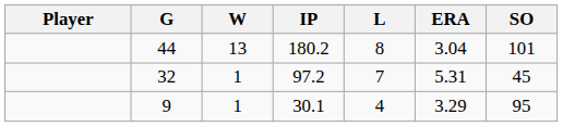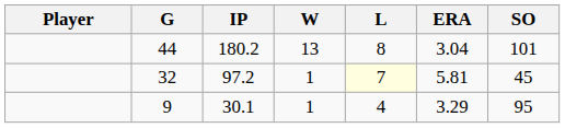columns swapped: IP <-> W
32 | L: no background -> lightyellow background
32 | ERA: 5.31 -> 5.81
